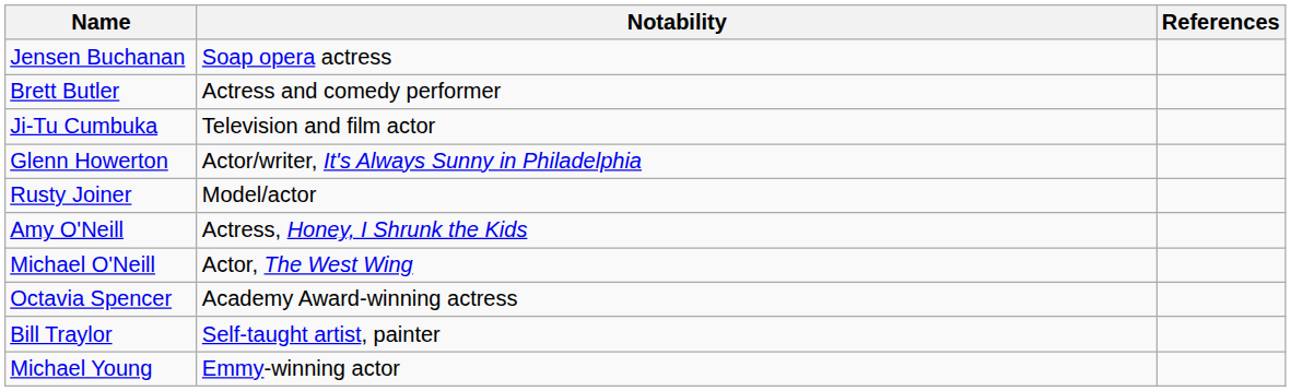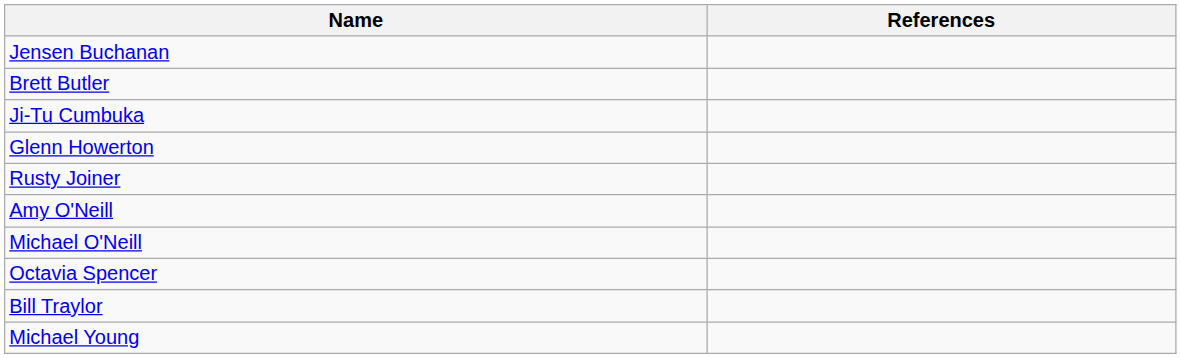- column: Notability | Soap opera actress | Actress and comedy performer | Television and film actor | Actor/writer, It's Always Sunny in Philadelphia | Model/actor | Actress, Honey, I Shrunk the Kids | Actor, The West Wing | Academy Award-winning actress | Self-taught artist, painter | Emmy-winning actor
